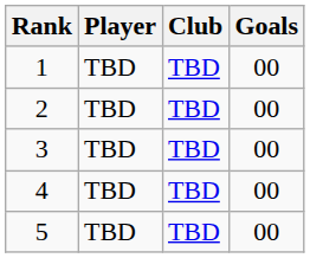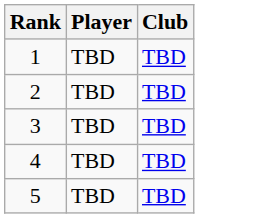- column: Goals | 00 | 00 | 00 | 00 | 00
